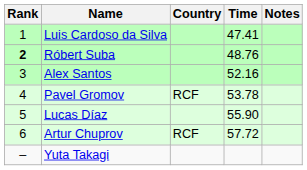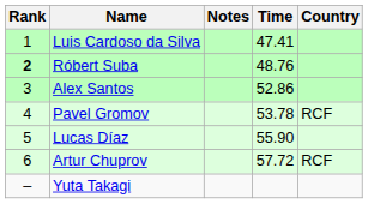columns swapped: Country <-> Notes
Alex Santos | Time: 52.16 -> 52.86
